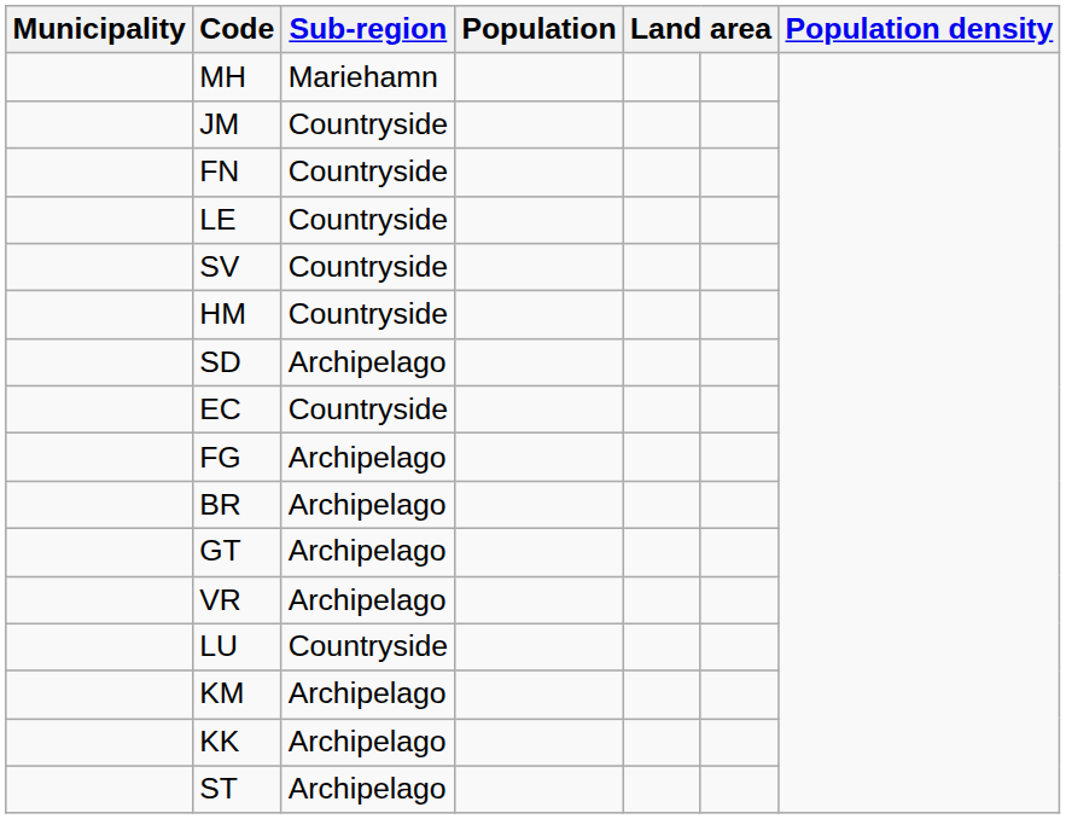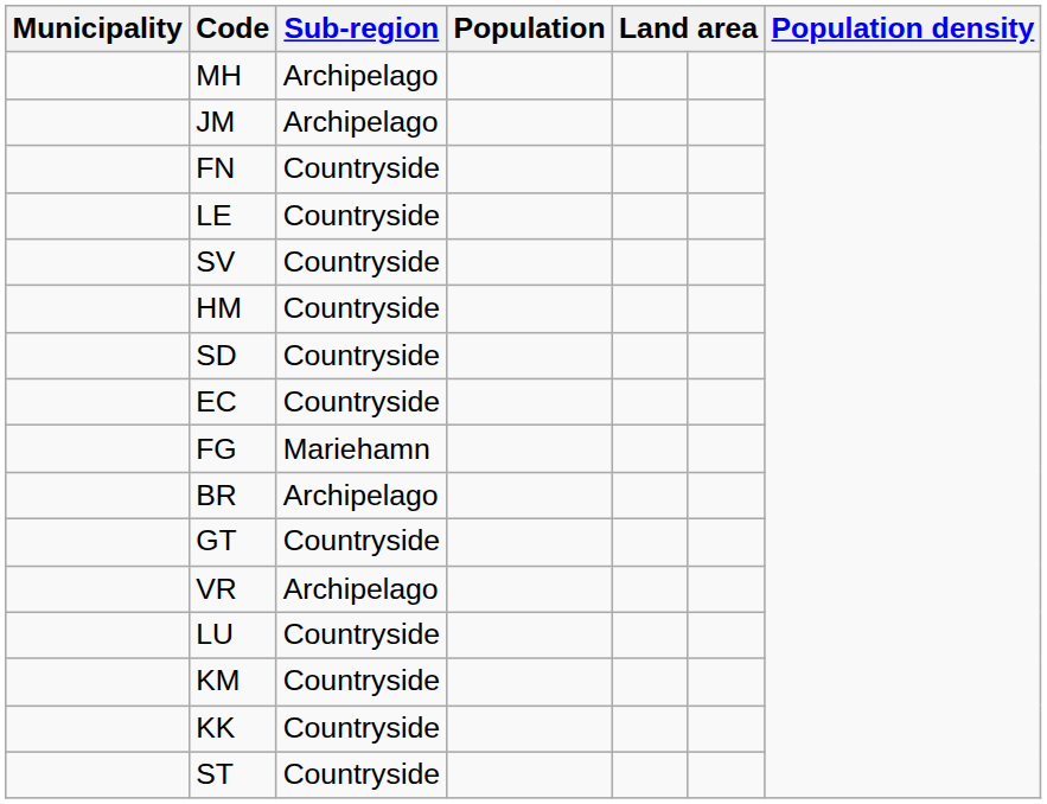MH | Sub-region: Mariehamn -> Archipelago
JM | Sub-region: Countryside -> Archipelago
SD | Sub-region: Archipelago -> Countryside
FG | Sub-region: Archipelago -> Mariehamn
GT | Sub-region: Archipelago -> Countryside
KM | Sub-region: Archipelago -> Countryside
KK | Sub-region: Archipelago -> Countryside
ST | Sub-region: Archipelago -> Countryside
